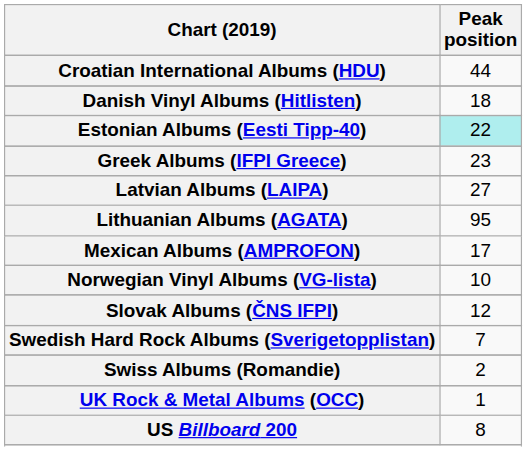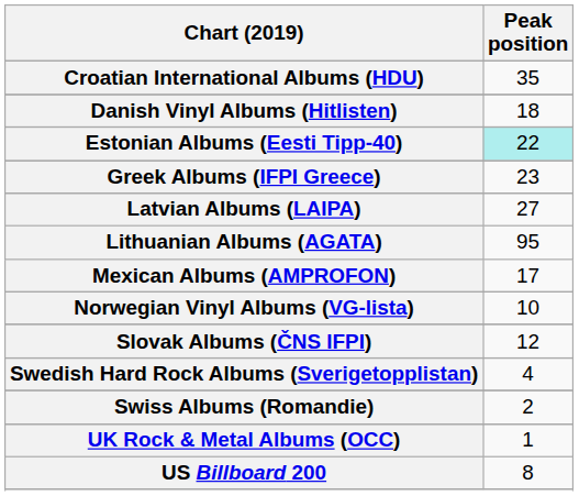Croatian International Albums (HDU) | Peak position: 44 -> 35
Swedish Hard Rock Albums (Sverigetopplistan) | Peak position: 7 -> 4
